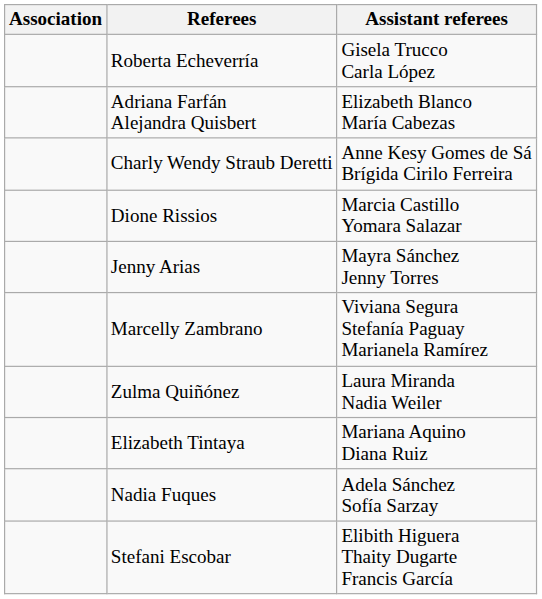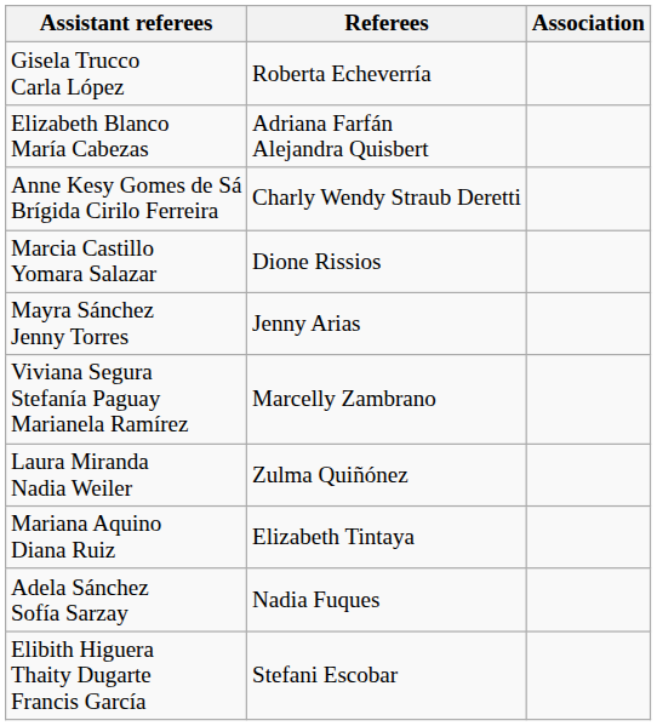columns swapped: Association <-> Assistant referees
